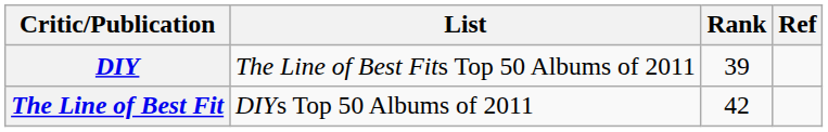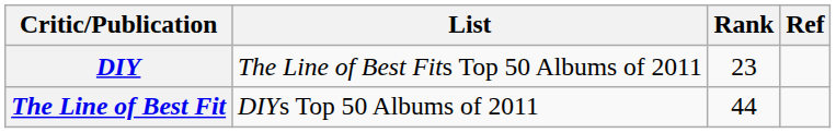DIY | Rank: 39 -> 23
The Line of Best Fit | Rank: 42 -> 44
